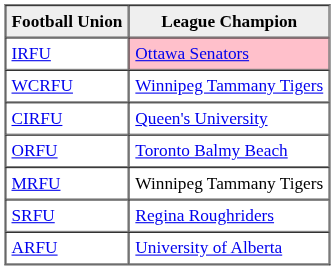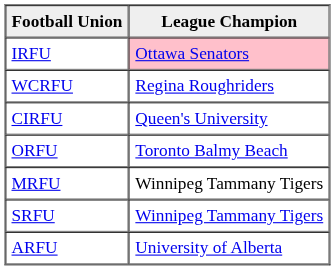WCRFU | League Champion: Winnipeg Tammany Tigers -> Regina Roughriders
SRFU | League Champion: Regina Roughriders -> Winnipeg Tammany Tigers
